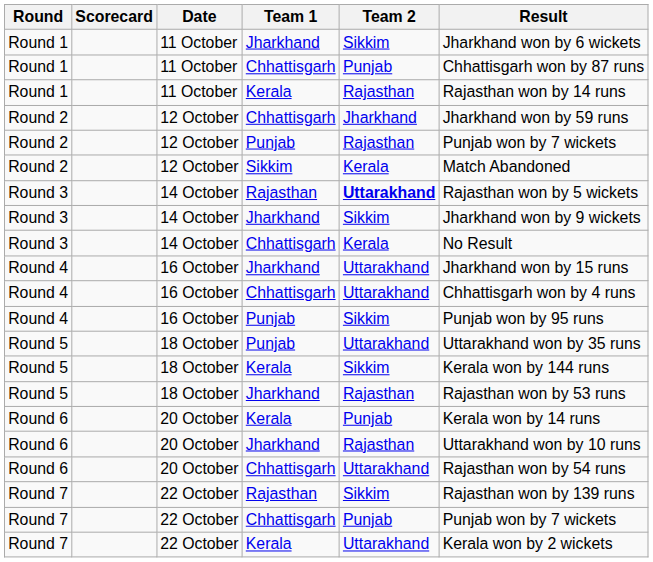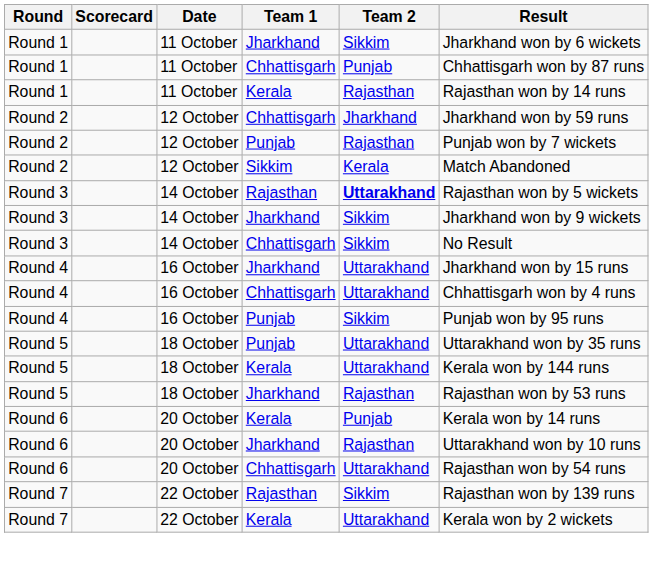Round 3 / Chhattisgarh | Team 2: Kerala -> Sikkim
Round 5 / Kerala | Team 2: Sikkim -> Uttarakhand
- row: Round 7 | 22 October | Chhattisgarh | Punjab | Punjab won by 7 wickets
